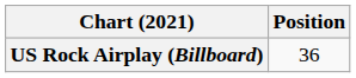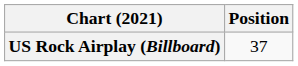US Rock Airplay (Billboard) | Position: 36 -> 37
